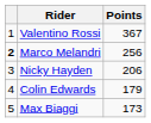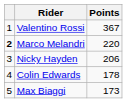Marco Melandri | Points: 256 -> 220
Colin Edwards | Points: 179 -> 178
